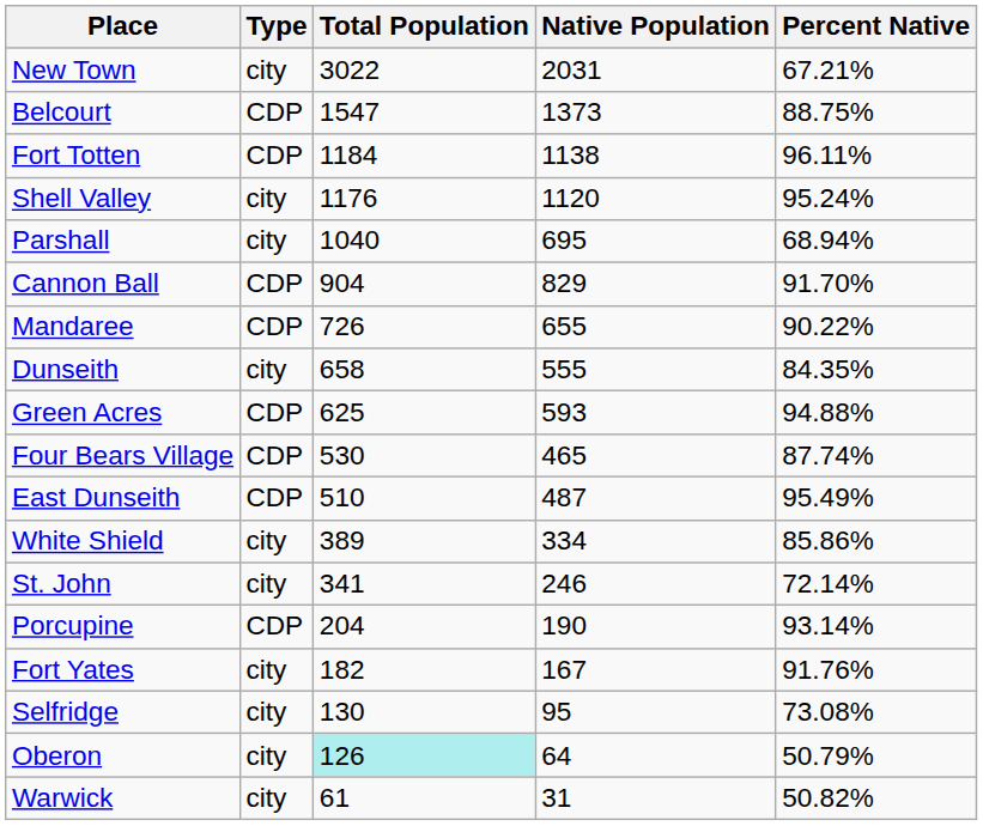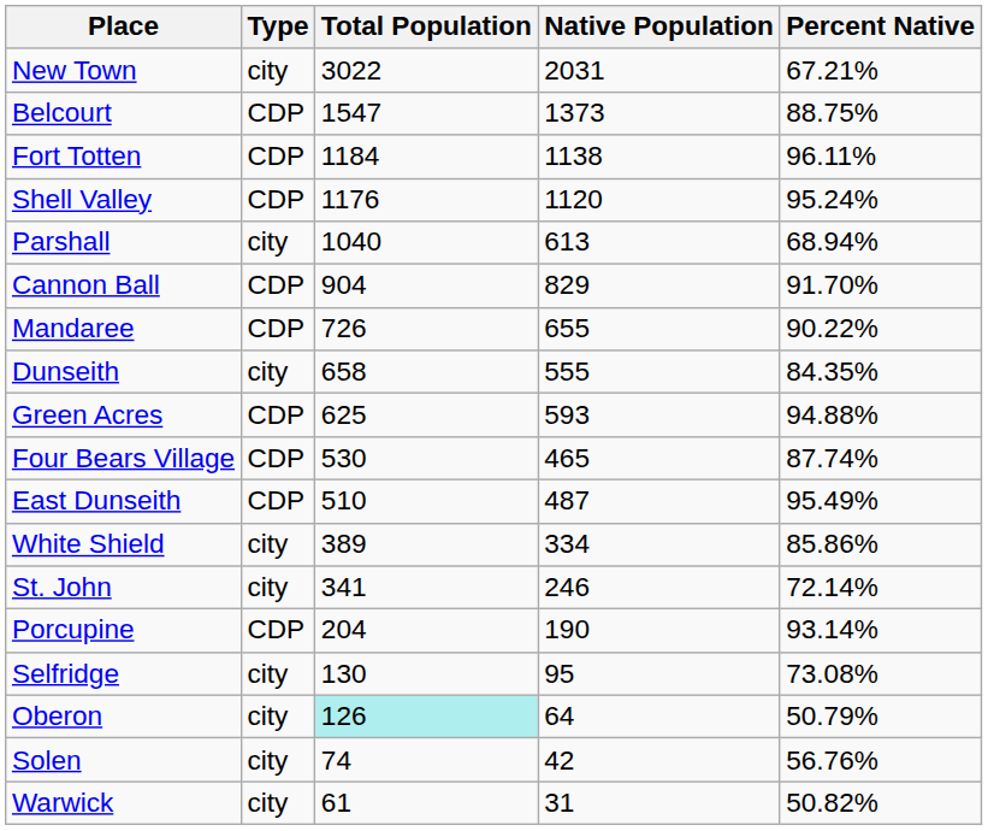Shell Valley | Type: city -> CDP
Parshall | Native Population: 695 -> 613
- row: Fort Yates | city | 182 | 167 | 91.76%
+ row: Solen | city | 74 | 42 | 56.76%
